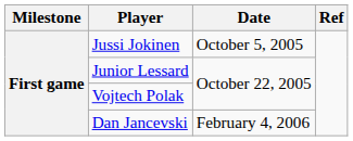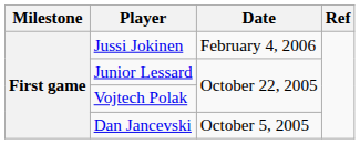Jussi Jokinen | Date: October 5, 2005 -> February 4, 2006
Dan Jancevski | Date: February 4, 2006 -> October 5, 2005
